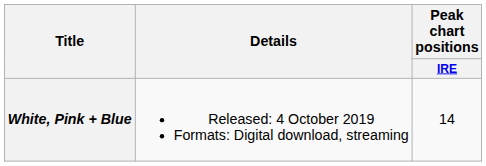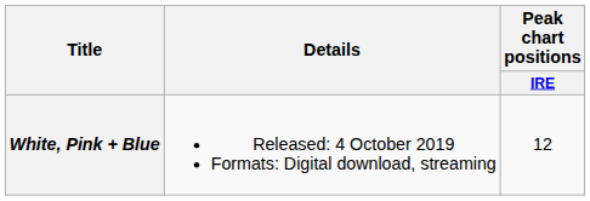White, Pink + Blue | Peak chart positions / IRE: 14 -> 12
